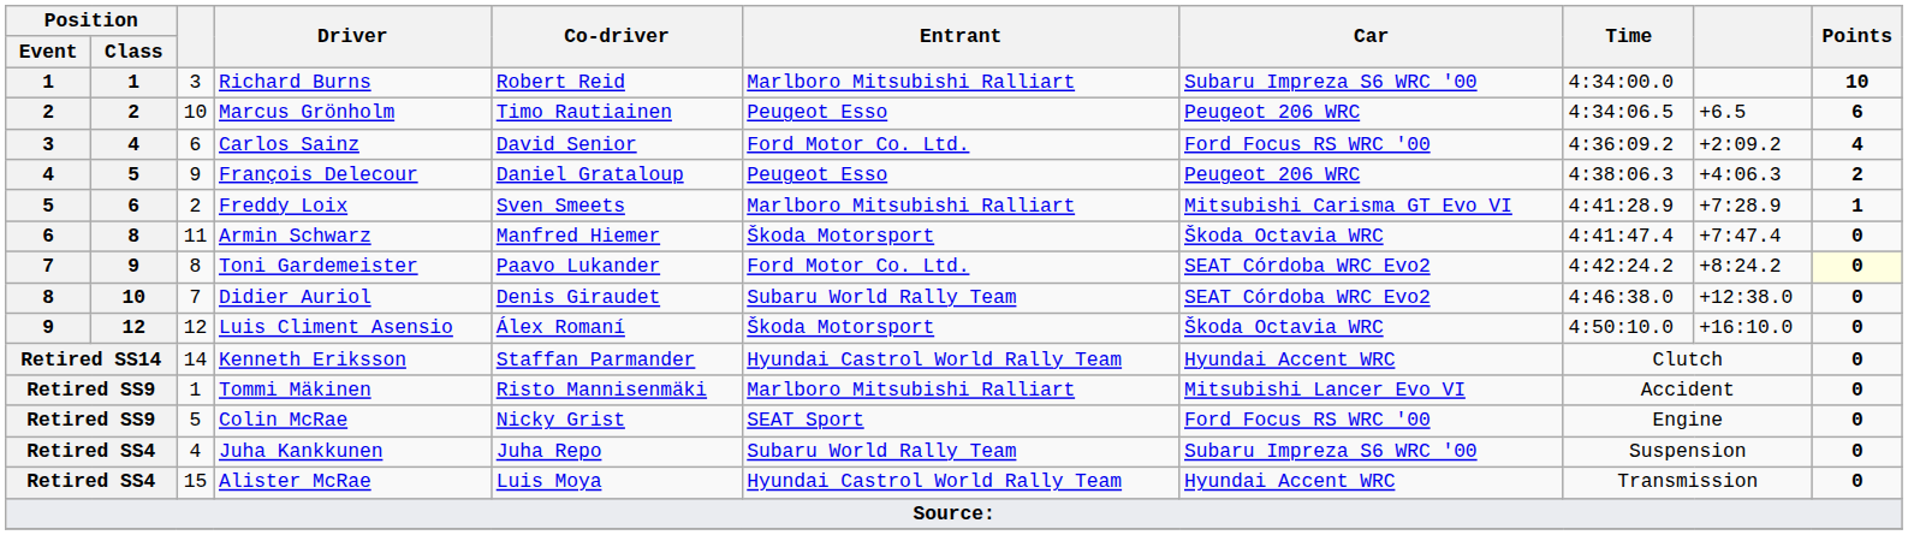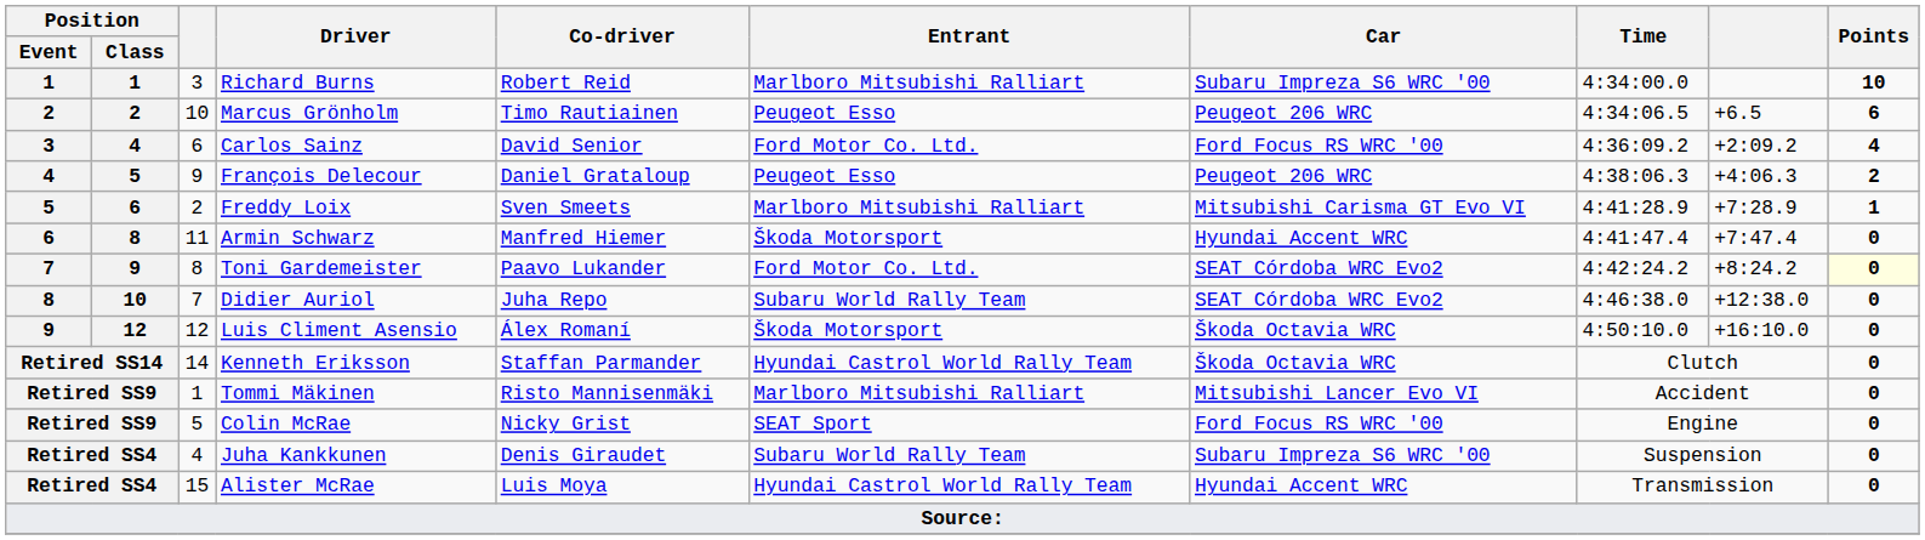Armin Schwarz | Car: Škoda Octavia WRC -> Hyundai Accent WRC
Didier Auriol | Co-driver: Denis Giraudet -> Juha Repo
Kenneth Eriksson | Car: Hyundai Accent WRC -> Škoda Octavia WRC
Juha Kankkunen | Co-driver: Juha Repo -> Denis Giraudet
